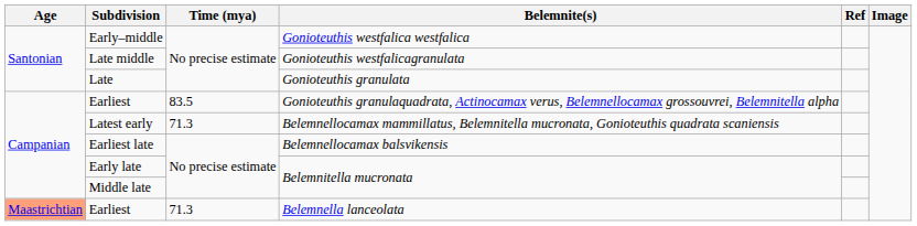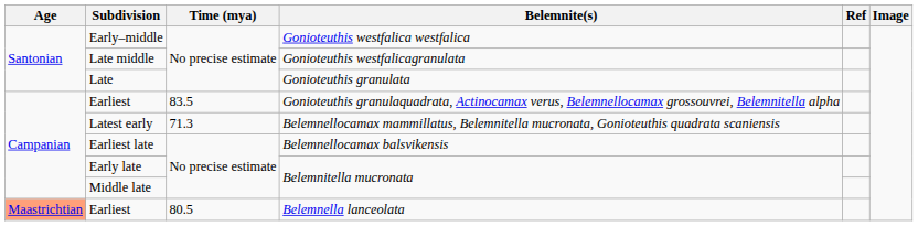Earliest / Belemnella lanceolata | Time (mya): 71.3 -> 80.5
